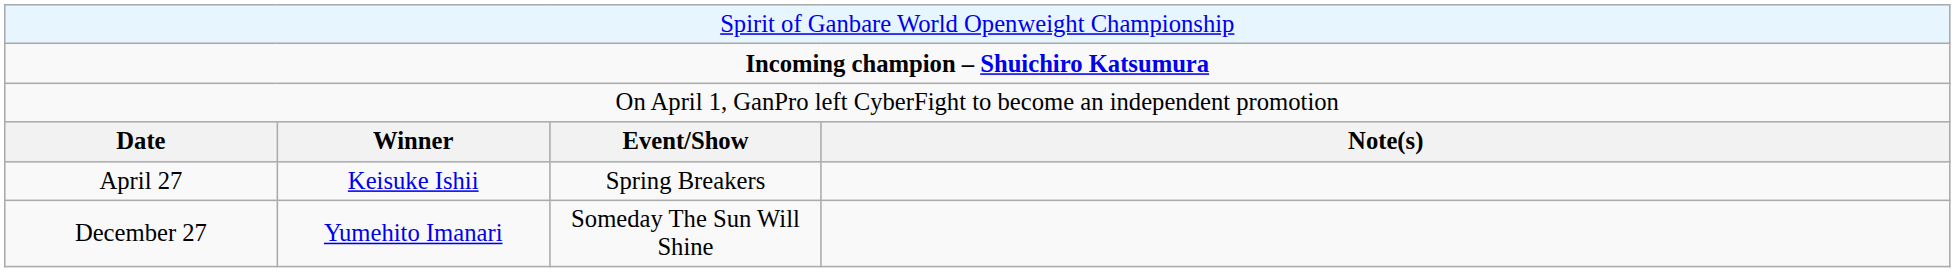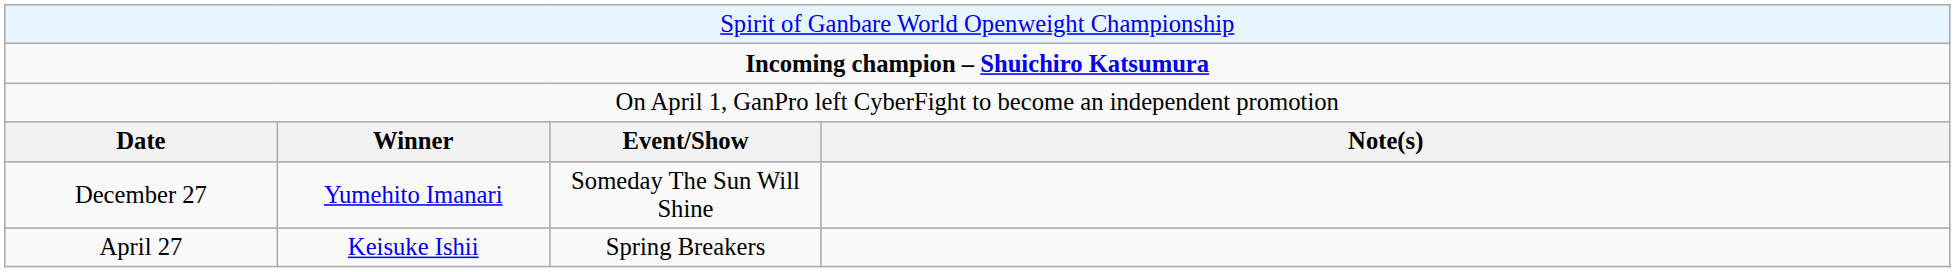rows swapped: April 27 <-> December 27
